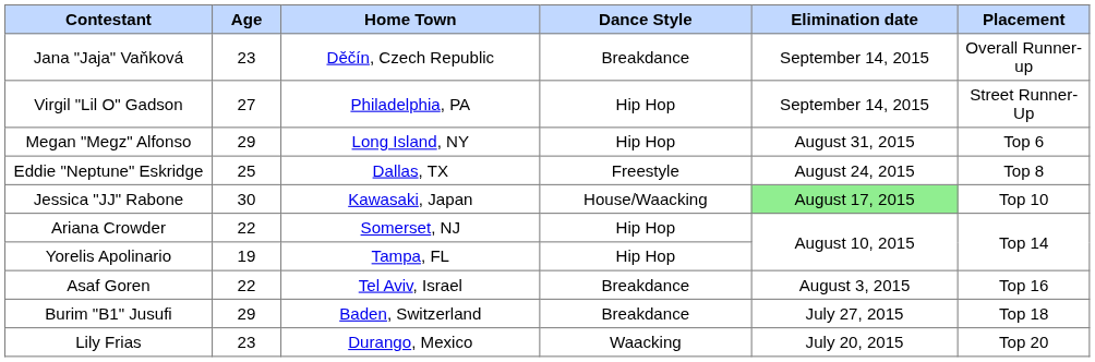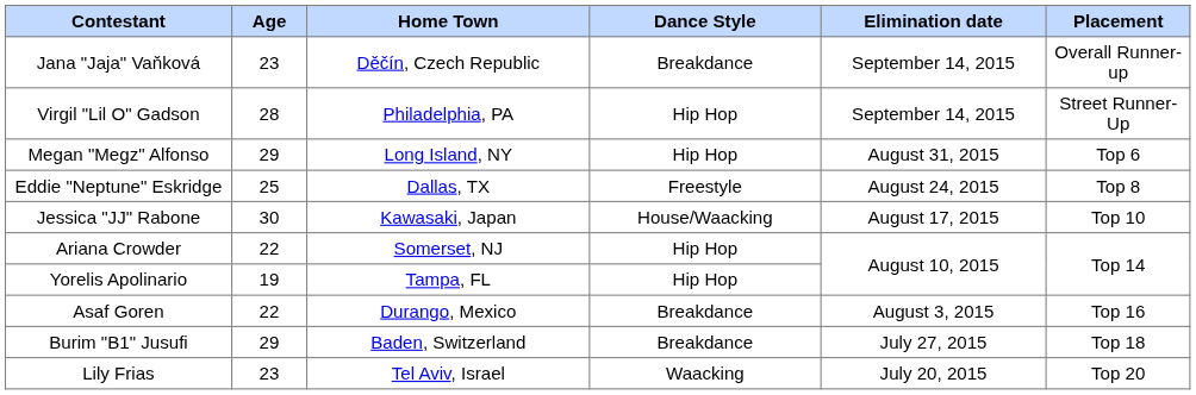Virgil "Lil O" Gadson | Age: 27 -> 28
Jessica "JJ" Rabone | Elimination date: lightgreen background -> no background
Asaf Goren | Home Town: Tel Aviv, Israel -> Durango, Mexico
Lily Frias | Home Town: Durango, Mexico -> Tel Aviv, Israel
